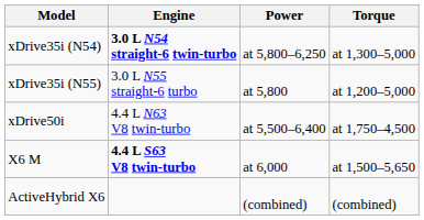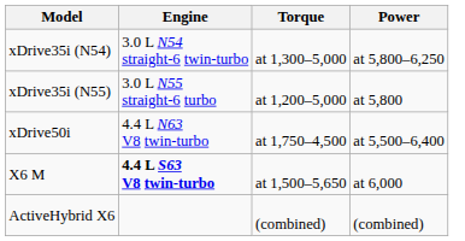columns swapped: Power <-> Torque
xDrive35i (N54) | Engine: bold -> normal
